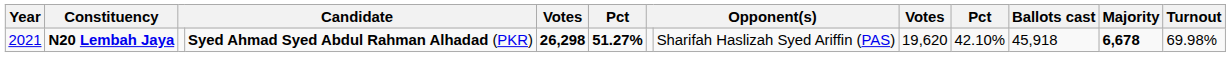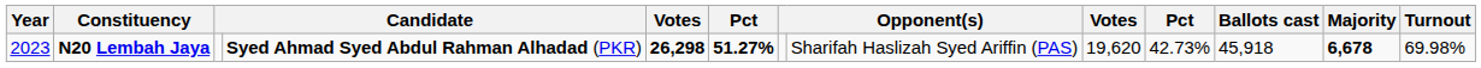N20 Lembah Jaya | Year: 2021 -> 2023
N20 Lembah Jaya | column 10: 42.10% -> 42.73%
